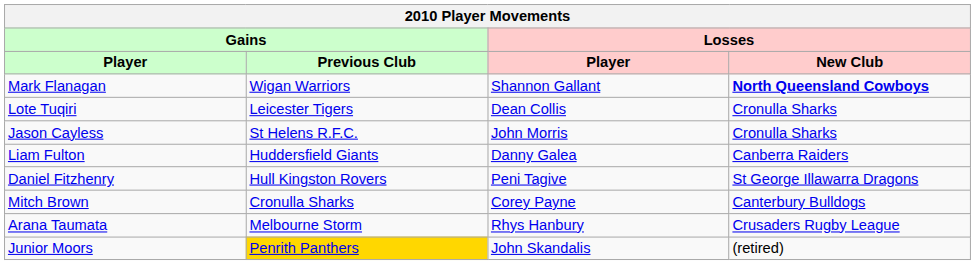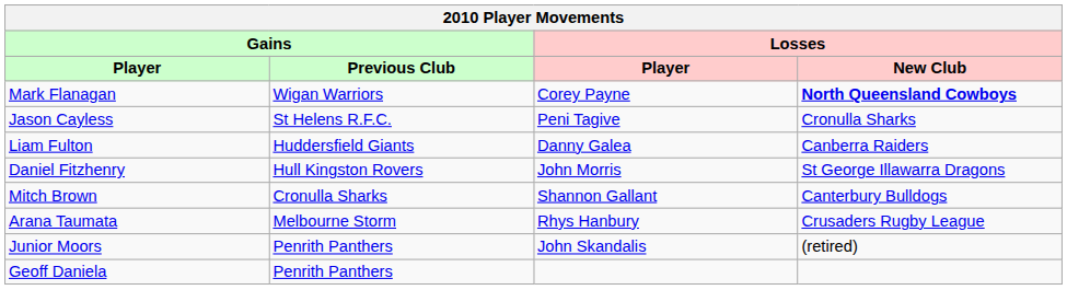Mark Flanagan | Losses / Player: Shannon Gallant -> Corey Payne
- row: Lote Tuqiri | Leicester Tigers | Dean Collis | Cronulla Sharks
Jason Cayless | Losses / Player: John Morris -> Peni Tagive
Daniel Fitzhenry | Losses / Player: Peni Tagive -> John Morris
Mitch Brown | Losses / Player: Corey Payne -> Shannon Gallant
Junior Moors | Gains / Previous Club: gold background -> no background
+ row: Geoff Daniela | Penrith Panthers
